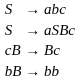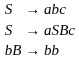- row: cB | → | Bc
